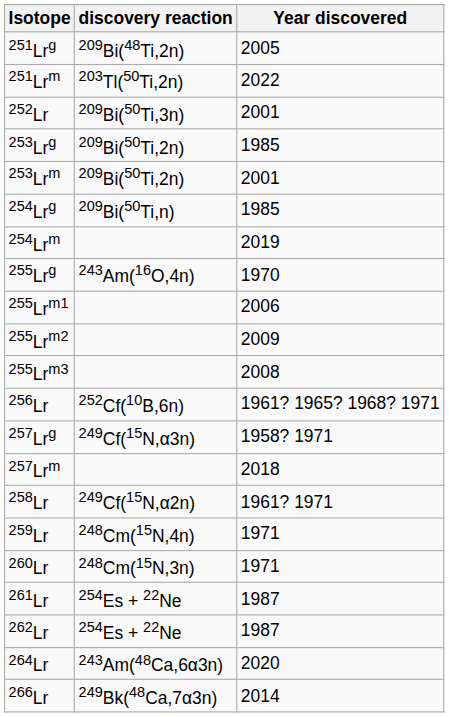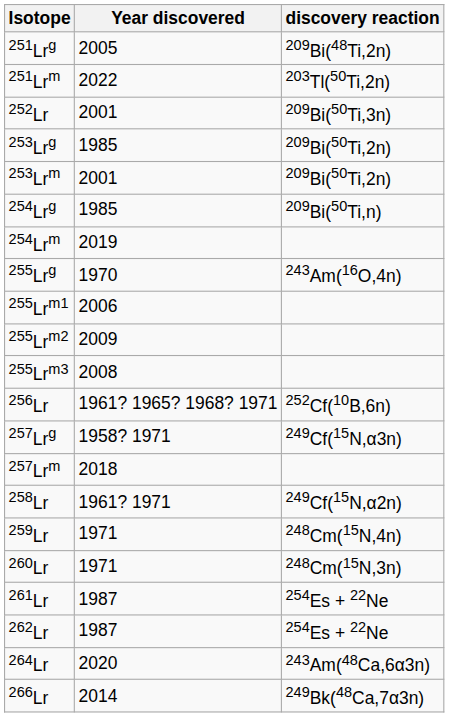columns swapped: Year discovered <-> discovery reaction
